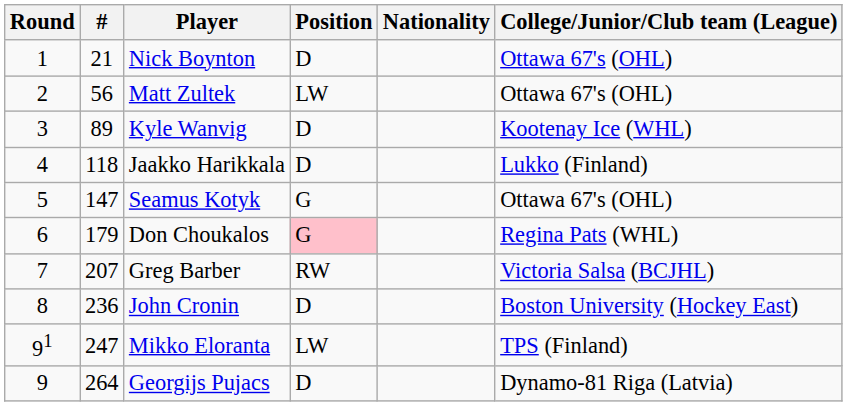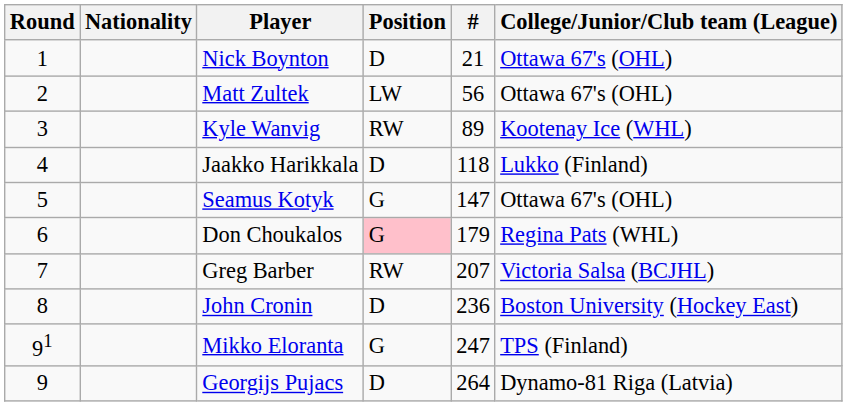columns swapped: # <-> Nationality
Kyle Wanvig | Position: D -> RW
Mikko Eloranta | Position: LW -> G
